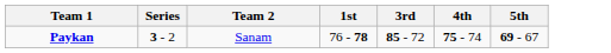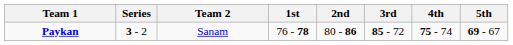+ column: 2nd | 80 - 86
